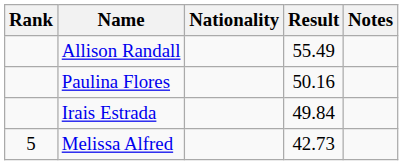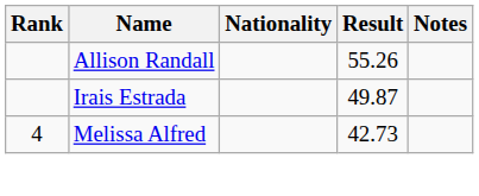Allison Randall | Result: 55.49 -> 55.26
- row: Paulina Flores | 50.16
Irais Estrada | Result: 49.84 -> 49.87
Melissa Alfred | Rank: 5 -> 4
